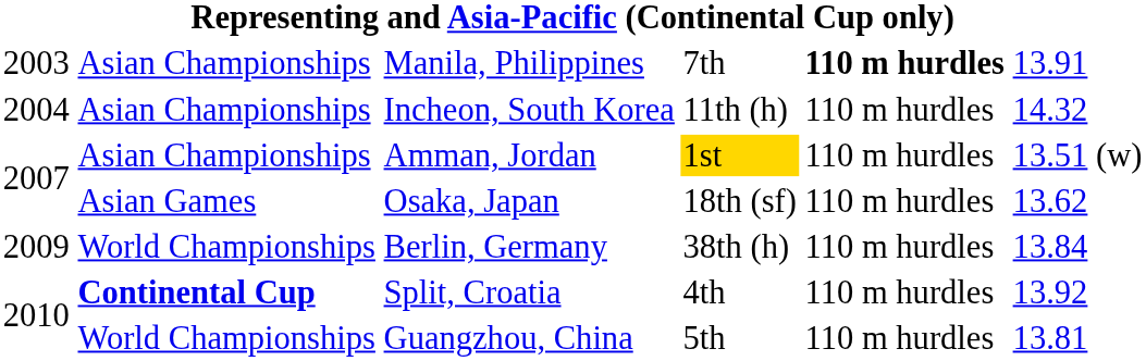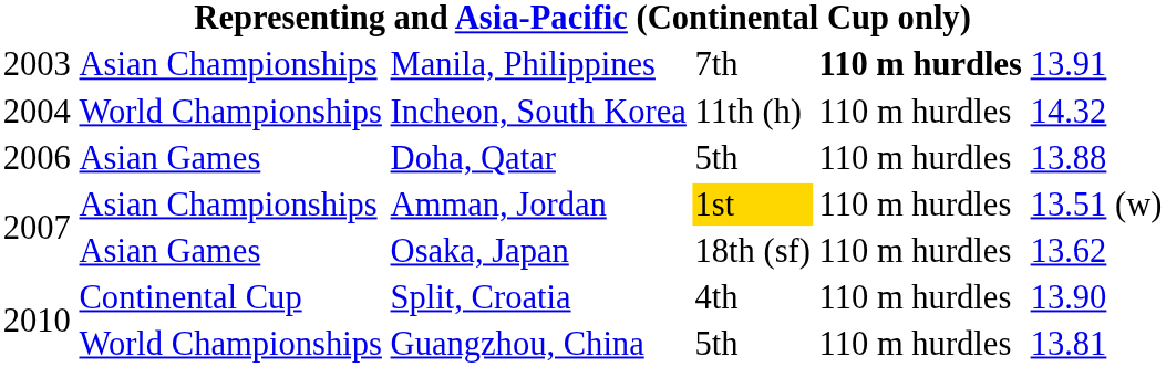Incheon, South Korea | column 2: Asian Championships -> World Championships
+ row: 2006 | Asian Games | Doha, Qatar | 5th | 110 m hurdles | 13.88
- row: 2009 | World Championships | Berlin, Germany | 38th (h) | 110 m hurdles | 13.84
Split, Croatia | column 2: bold -> normal
Split, Croatia | column 6: 13.92 -> 13.90
